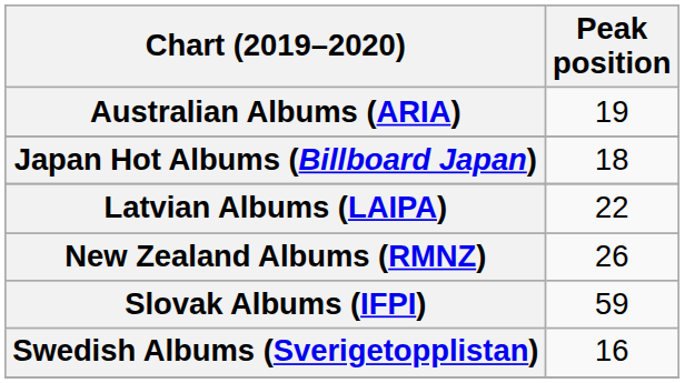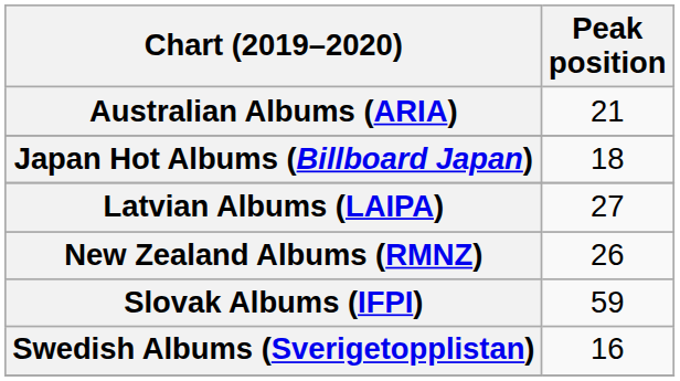Australian Albums (ARIA) | Peak position: 19 -> 21
Latvian Albums (LAIPA) | Peak position: 22 -> 27
